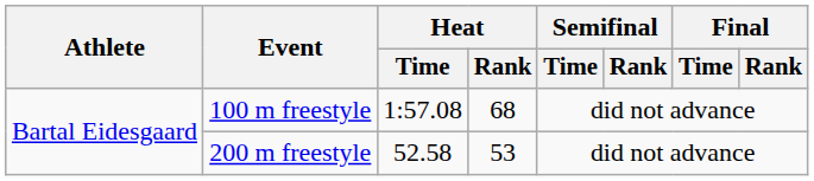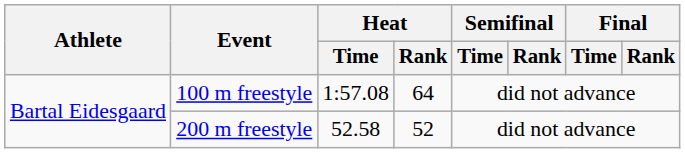100 m freestyle | Heat / Rank: 68 -> 64
200 m freestyle | Heat / Rank: 53 -> 52
